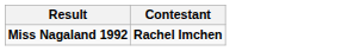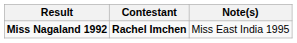+ column: Note(s) | Miss East India 1995
